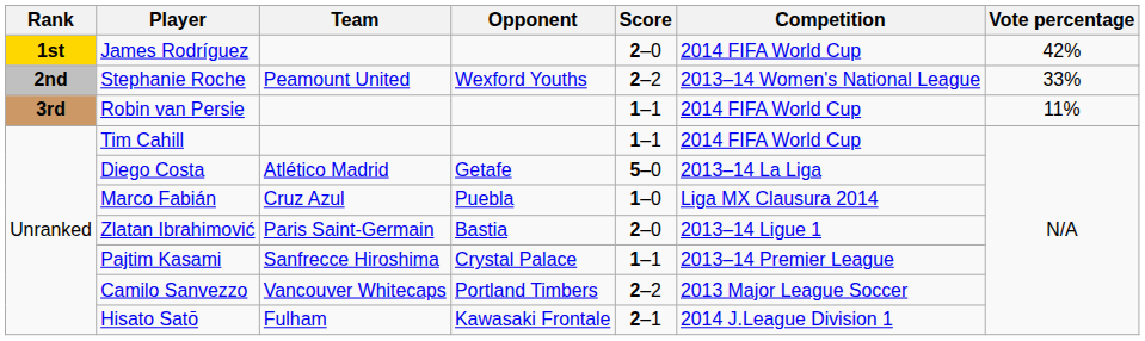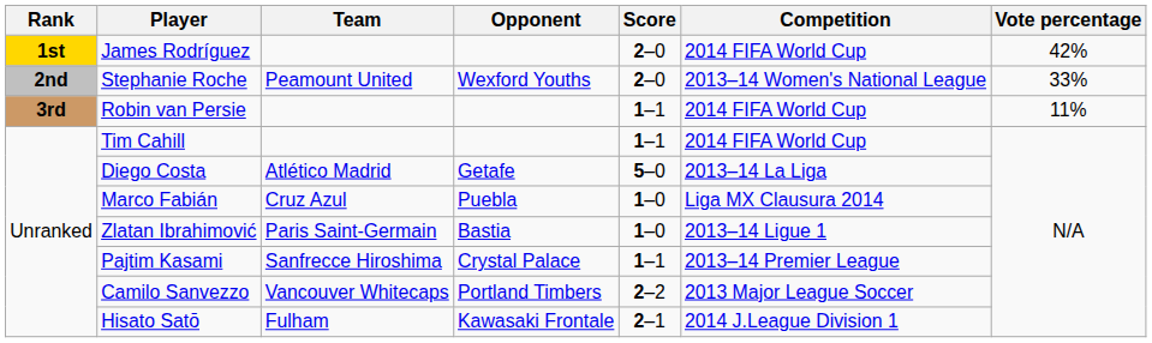Stephanie Roche | Score: 2–2 -> 2–0
Zlatan Ibrahimović | Score: 2–0 -> 1–0
